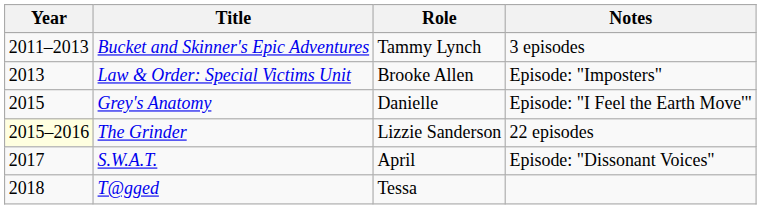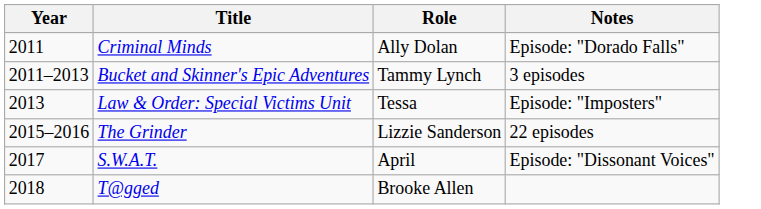+ row: 2011 | Criminal Minds | Ally Dolan | Episode: "Dorado Falls"
Law & Order: Special Victims Unit | Role: Brooke Allen -> Tessa
- row: 2015 | Grey's Anatomy | Danielle | Episode: "I Feel the Earth Move'"
The Grinder | Year: lightyellow background -> no background
T@gged | Role: Tessa -> Brooke Allen
